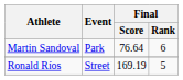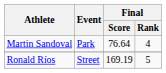Martin Sandoval | Final / Rank: 6 -> 4
